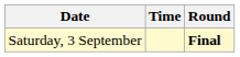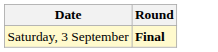- column: Time
